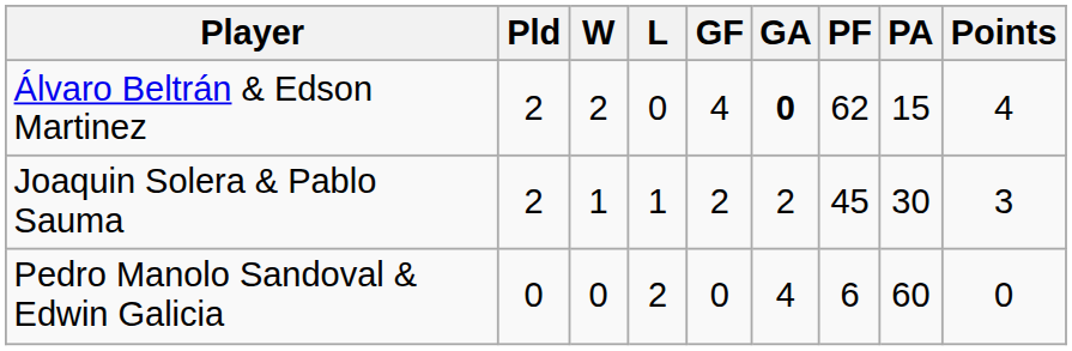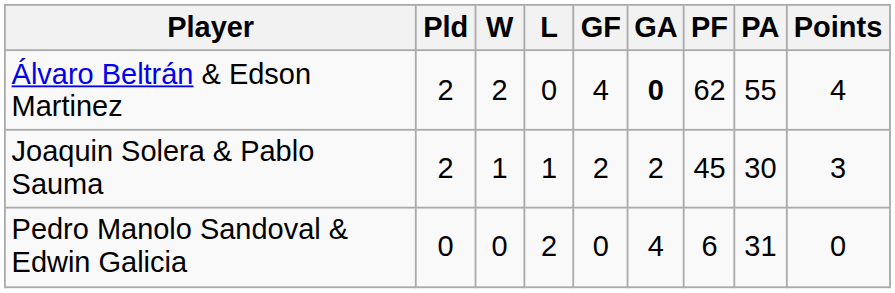Álvaro Beltrán & Edson Martinez | PA: 15 -> 55
Pedro Manolo Sandoval & Edwin Galicia | PA: 60 -> 31
